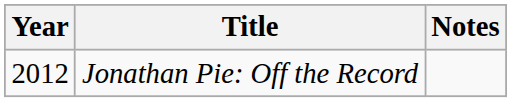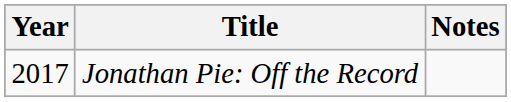Jonathan Pie: Off the Record | Year: 2012 -> 2017
